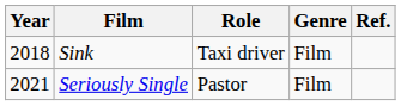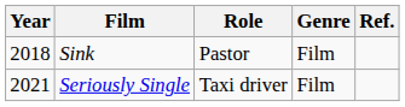Sink | Role: Taxi driver -> Pastor
Seriously Single | Role: Pastor -> Taxi driver
